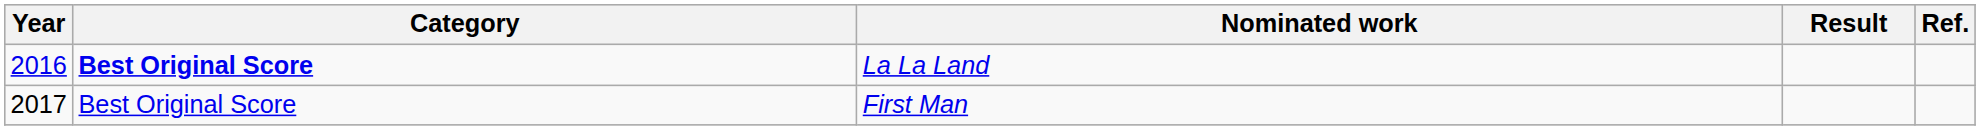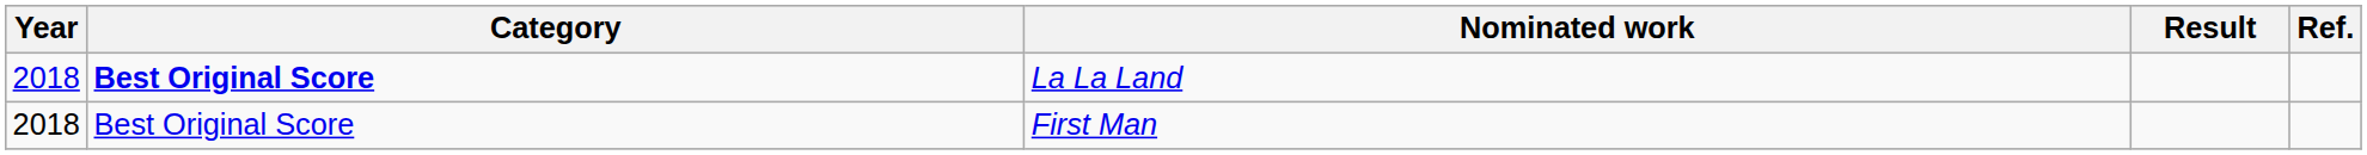La La Land | Year: 2016 -> 2018
First Man | Year: 2017 -> 2018
